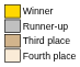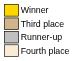rows swapped: Runner-up <-> Third place
